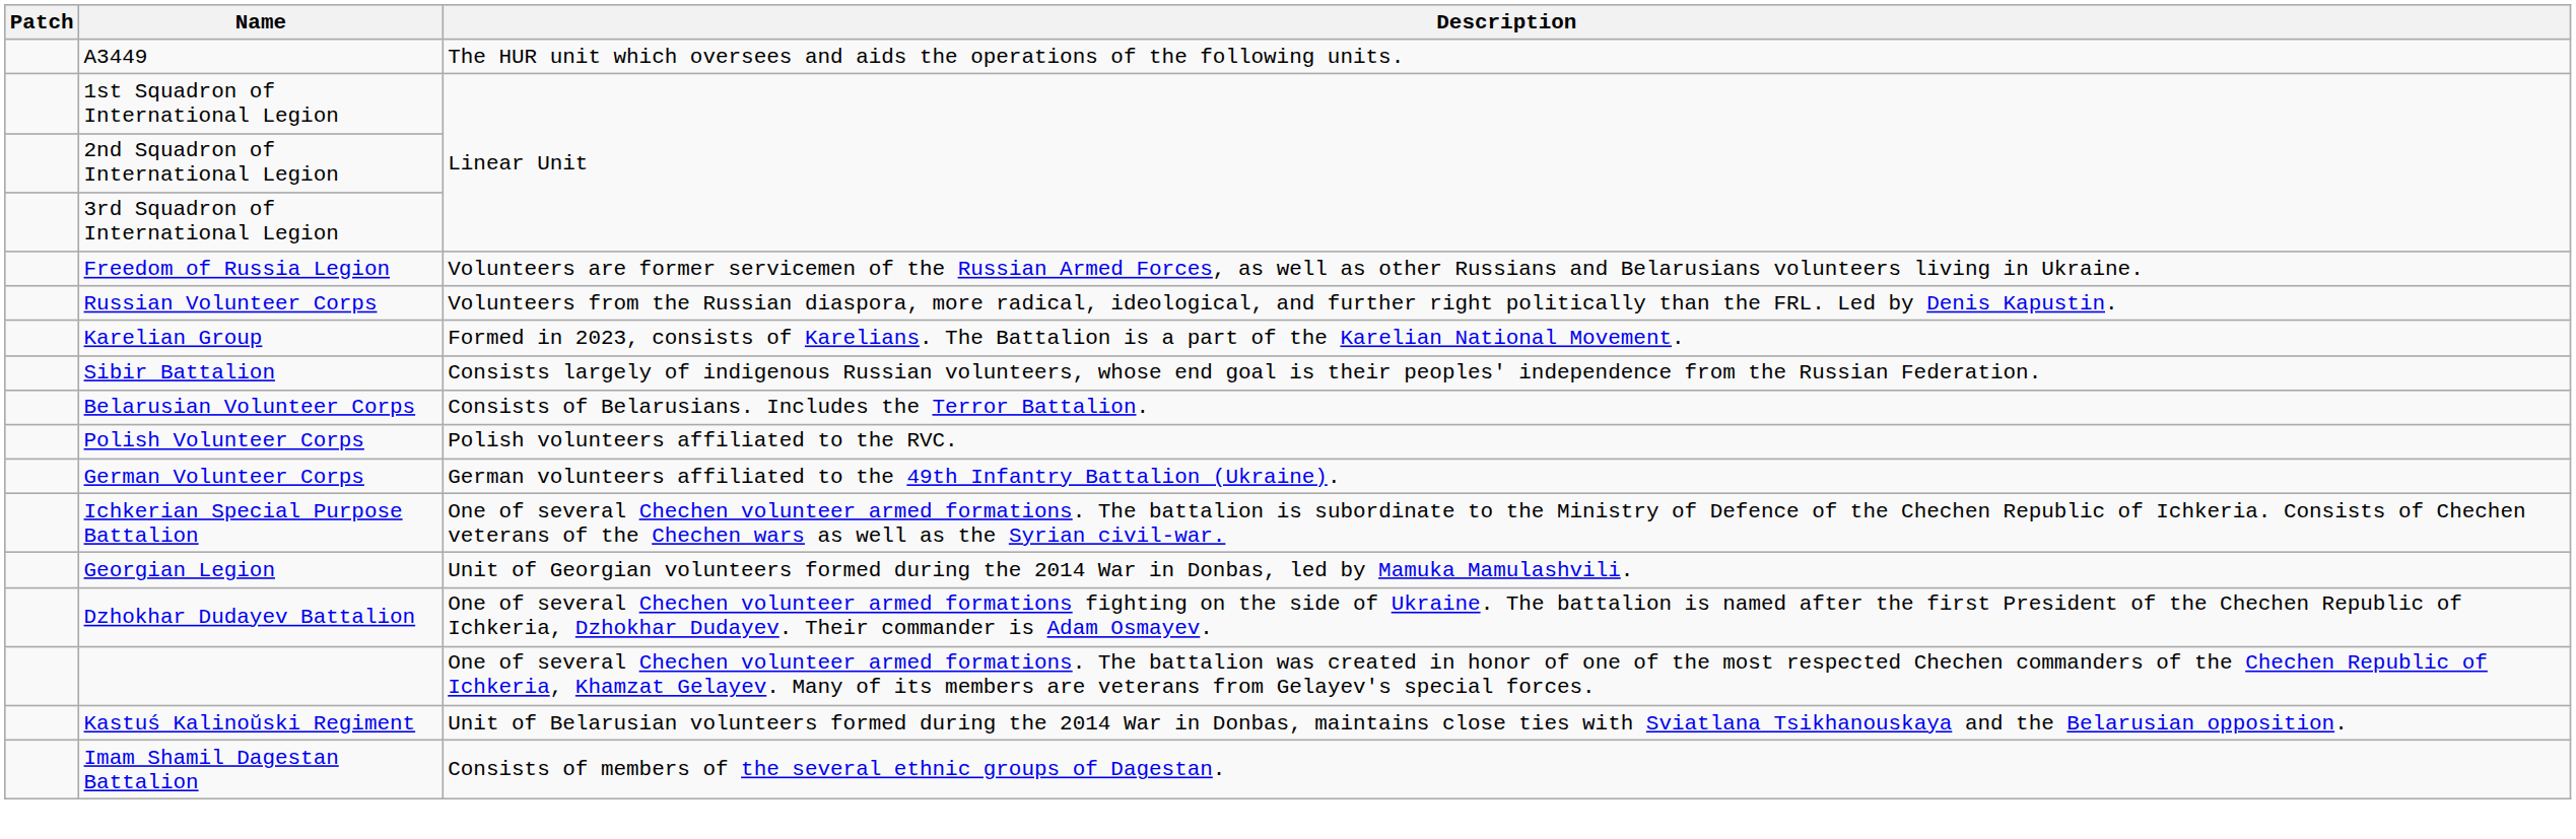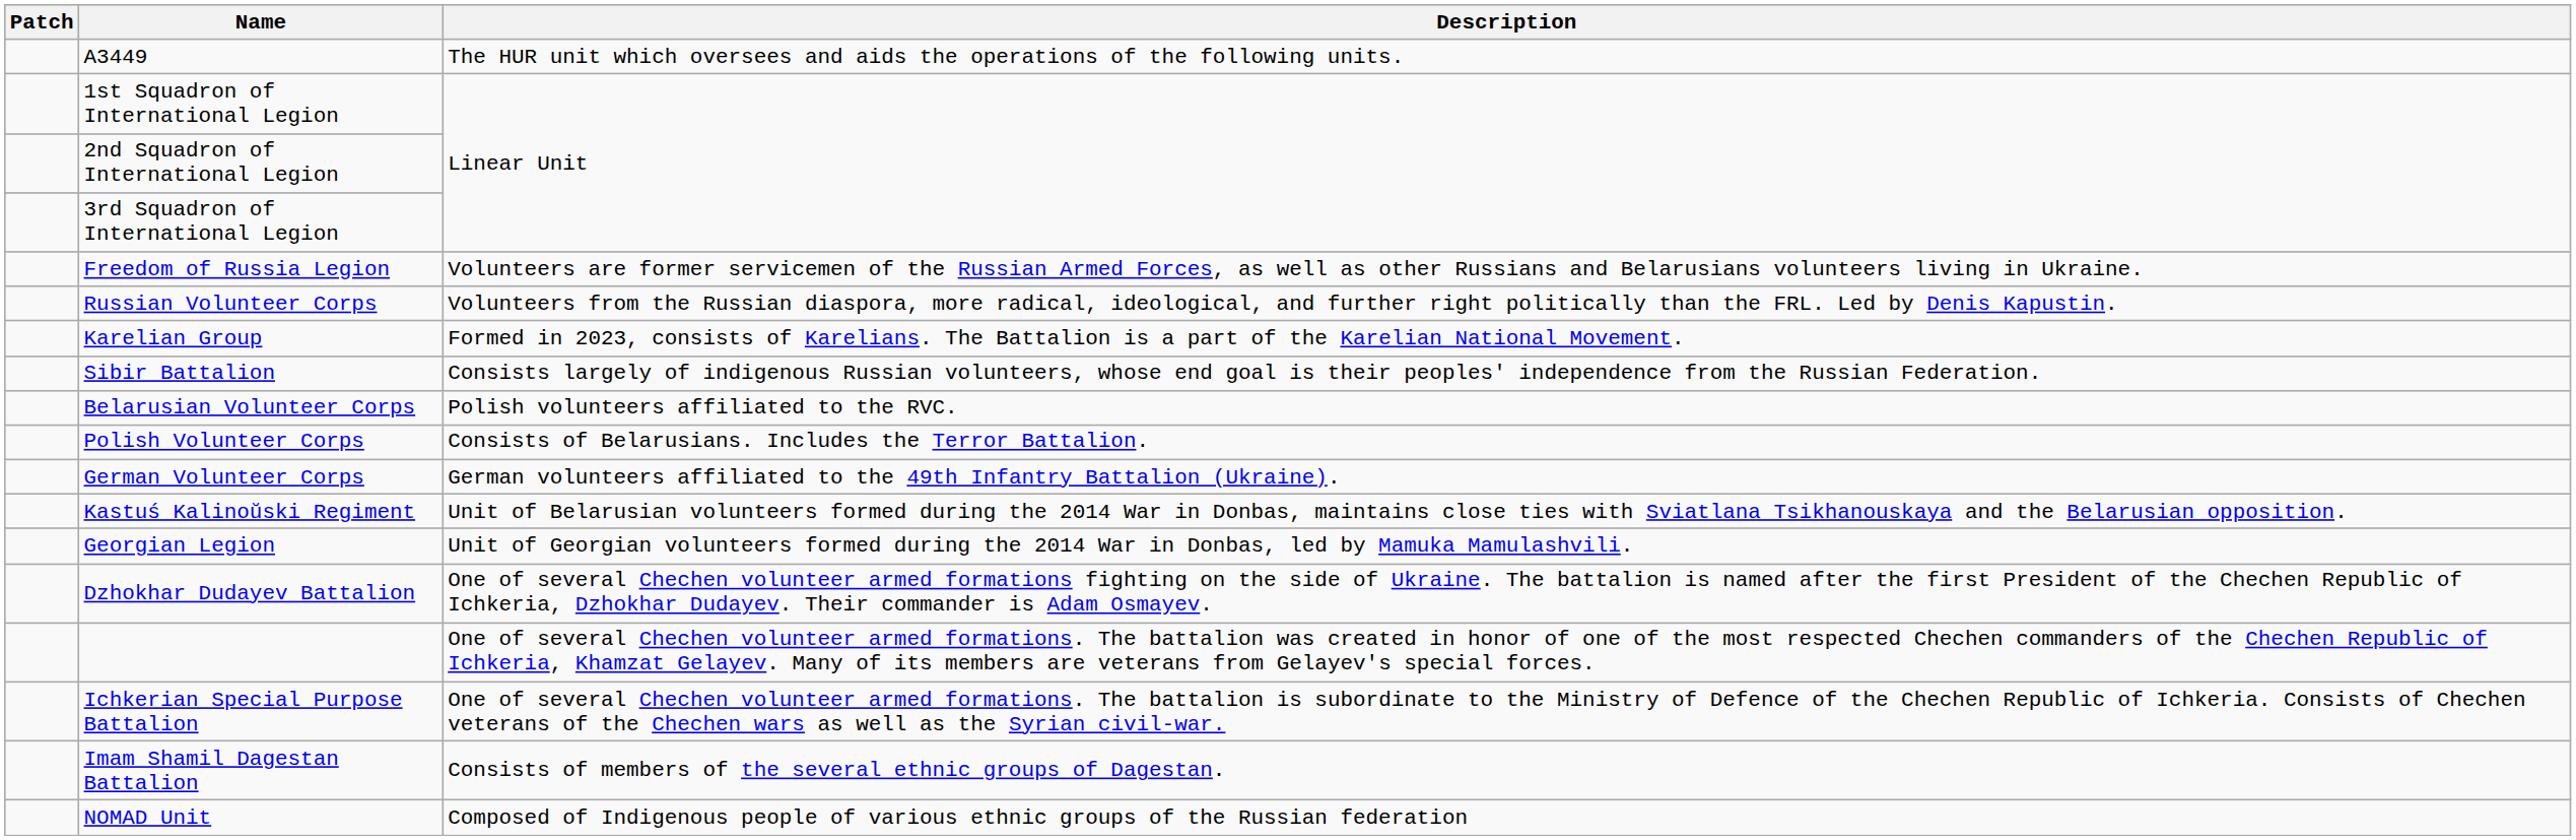Belarusian Volunteer Corps | Description: Consists of Belarusians. Includes the Terror Battalion. -> Polish volunteers affiliated to the RVC.
Polish Volunteer Corps | Description: Polish volunteers affiliated to the RVC. -> Consists of Belarusians. Includes the Terror Battalion.
rows swapped: Kastuś Kalinoŭski Regiment <-> Ichkerian Special Purpose Battalion
+ row: NOMAD Unit | Composed of Indigenous people of various ethnic groups of the Russian federation
